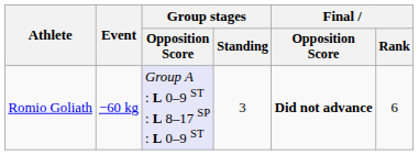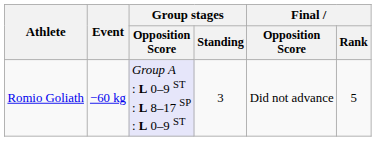Romio Goliath | Final / Opposition Score: bold -> normal
Romio Goliath | Final / Rank: 6 -> 5
